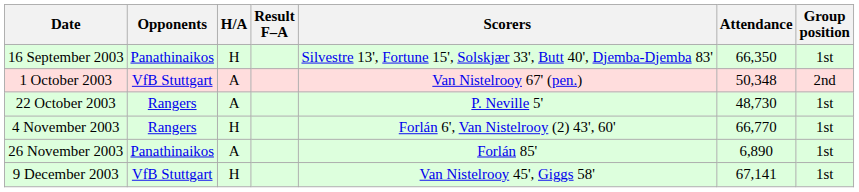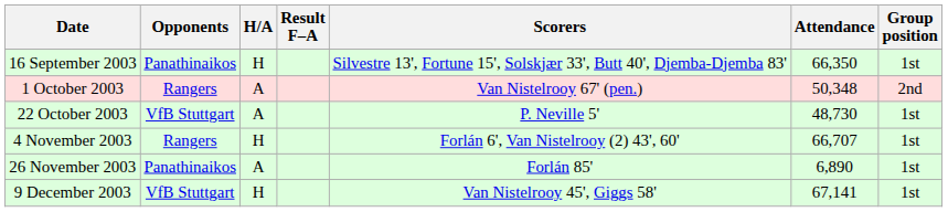1 October 2003 | Opponents: VfB Stuttgart -> Rangers
22 October 2003 | Opponents: Rangers -> VfB Stuttgart
4 November 2003 | Attendance: 66,770 -> 66,707
